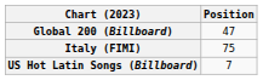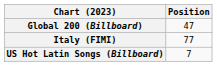Italy (FIMI) | Position: 75 -> 77
